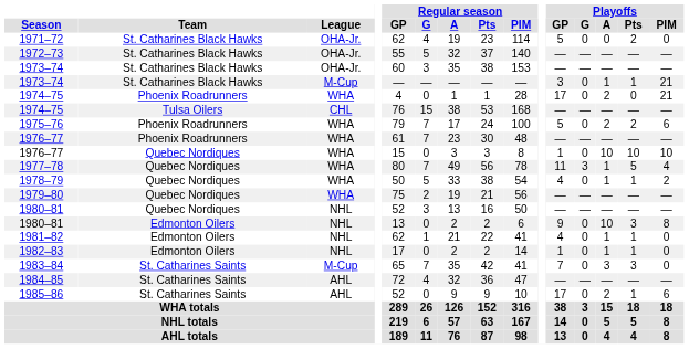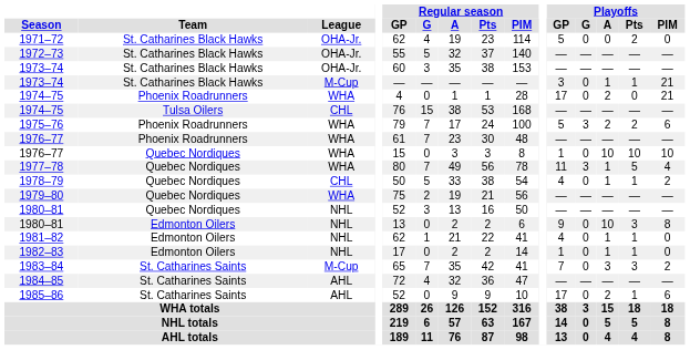1975–76 | Playoffs / G: 0 -> 3
1978–79 | League: WHA -> CHL
1983–84 | Playoffs / PIM: 0 -> 2
